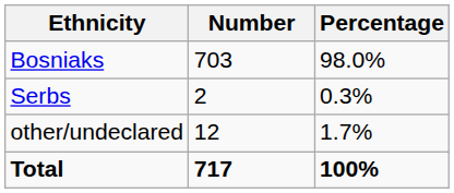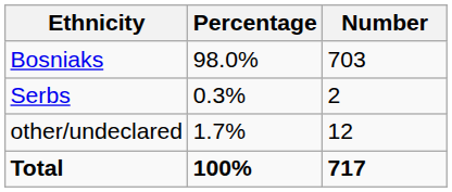columns swapped: Number <-> Percentage
